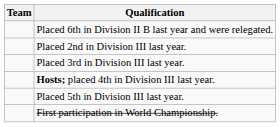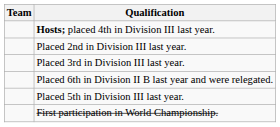rows swapped: Placed 6th in Division II B last year and were relegated. <-> Hosts; placed 4th in Division III last year.
